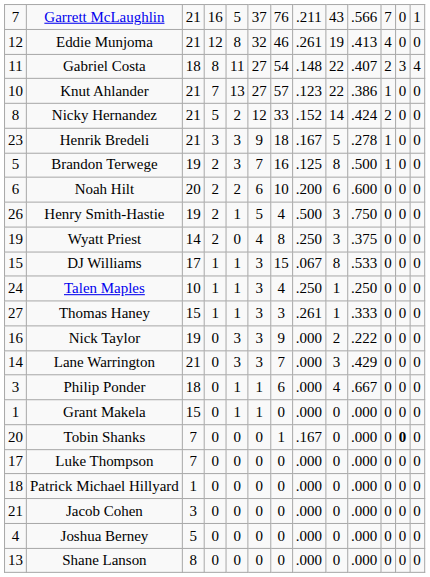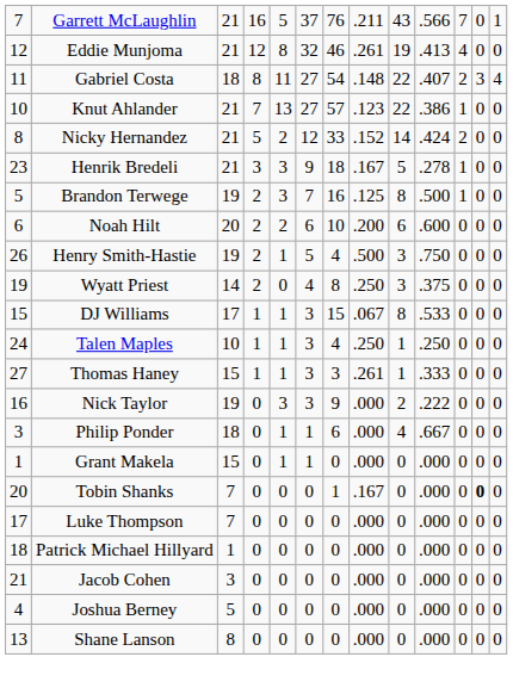- row: 14 | Lane Warrington | 21 | 0 | 3 | 3 | 7 | .000 | 3 | .429 | 0 | 0 | 0
